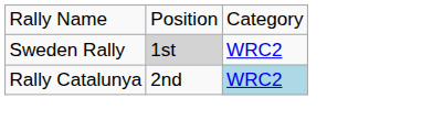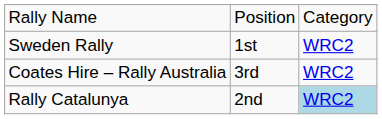Sweden Rally | column 2: lightgrey background -> no background
+ row: Coates Hire – Rally Australia | 3rd | WRC2
